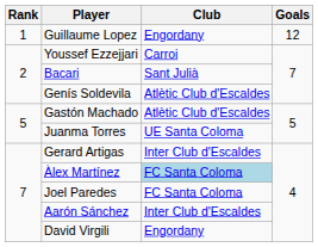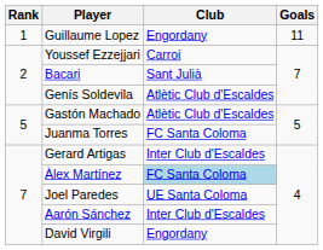Guillaume Lopez | Goals: 12 -> 11
Juanma Torres | Club: UE Santa Coloma -> FC Santa Coloma
Joel Paredes | Club: FC Santa Coloma -> UE Santa Coloma
